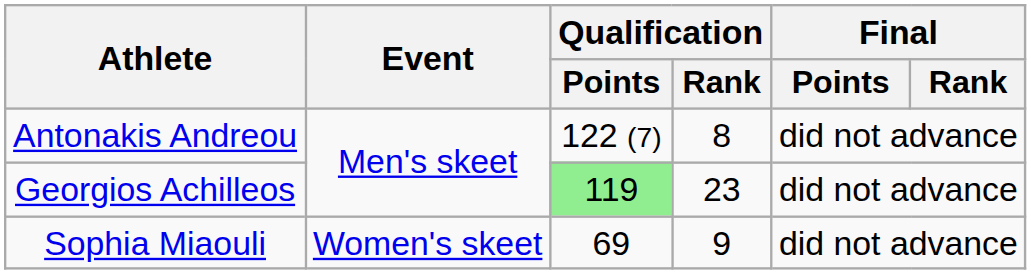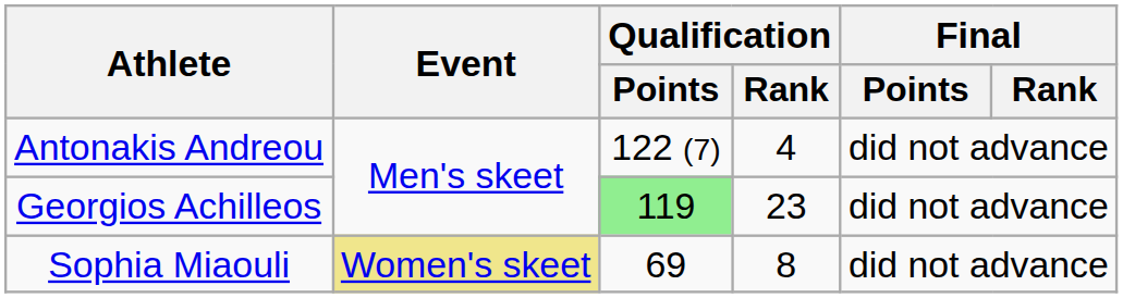Antonakis Andreou | Qualification / Rank: 8 -> 4
Sophia Miaouli | Event: no background -> khaki background
Sophia Miaouli | Qualification / Rank: 9 -> 8
